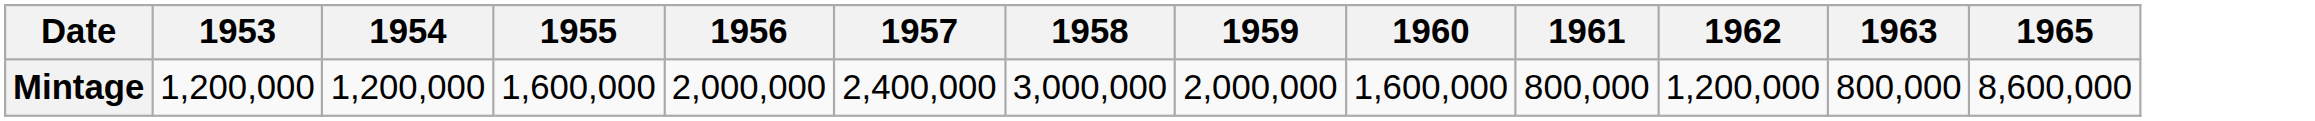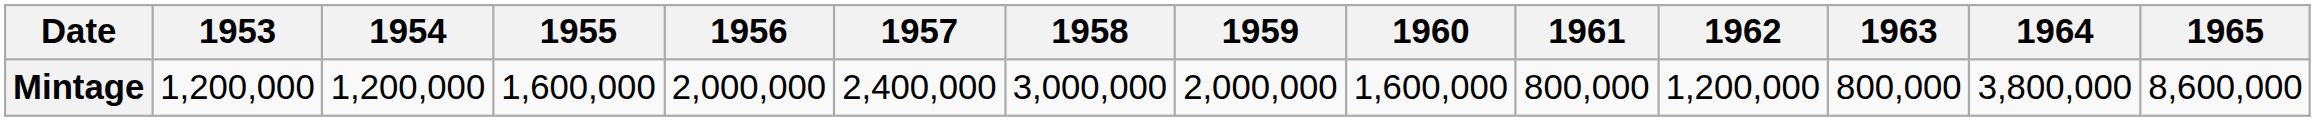+ column: 1964 | 3,800,000
